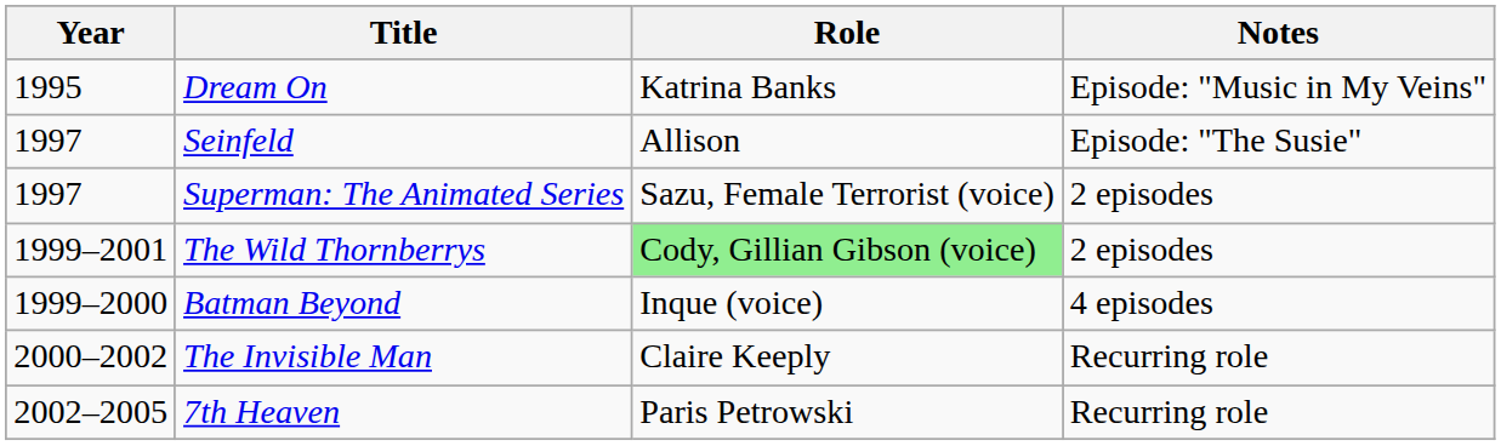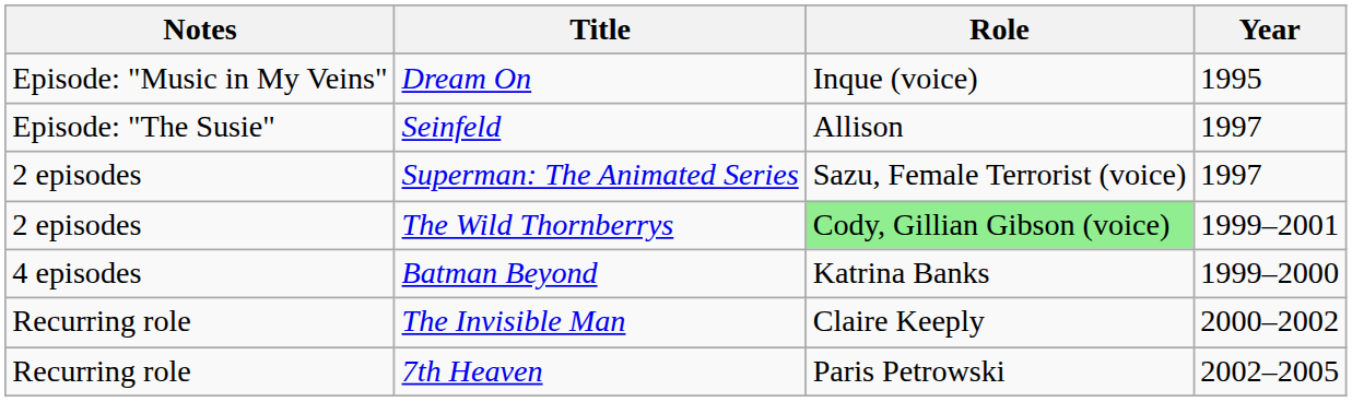columns swapped: Year <-> Notes
Dream On | Role: Katrina Banks -> Inque (voice)
Batman Beyond | Role: Inque (voice) -> Katrina Banks
